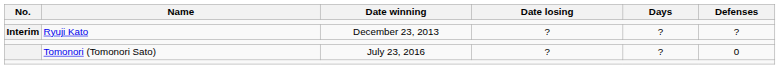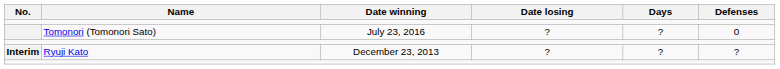rows swapped: Ryuji Kato <-> Tomonori (Tomonori Sato)
